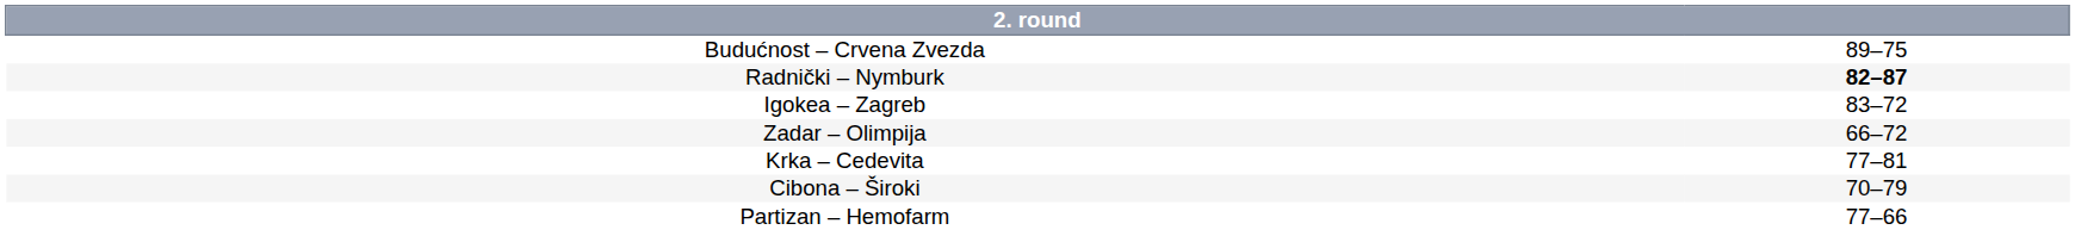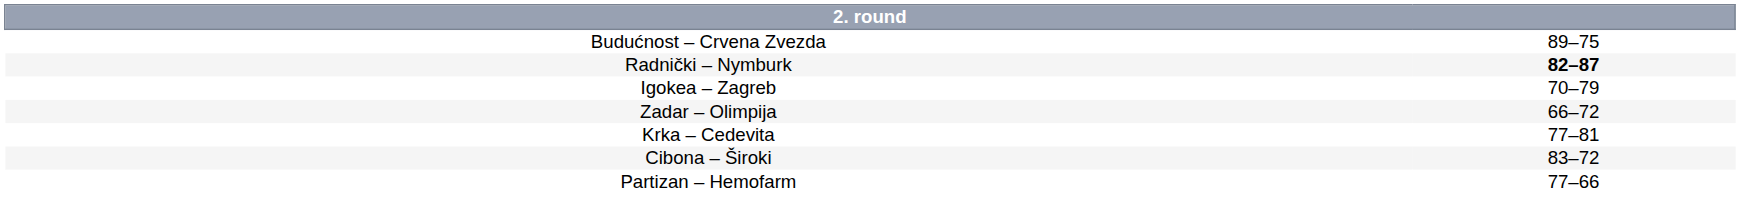Igokea – Zagreb | column 2: 83–72 -> 70–79
Cibona – Široki | column 2: 70–79 -> 83–72
